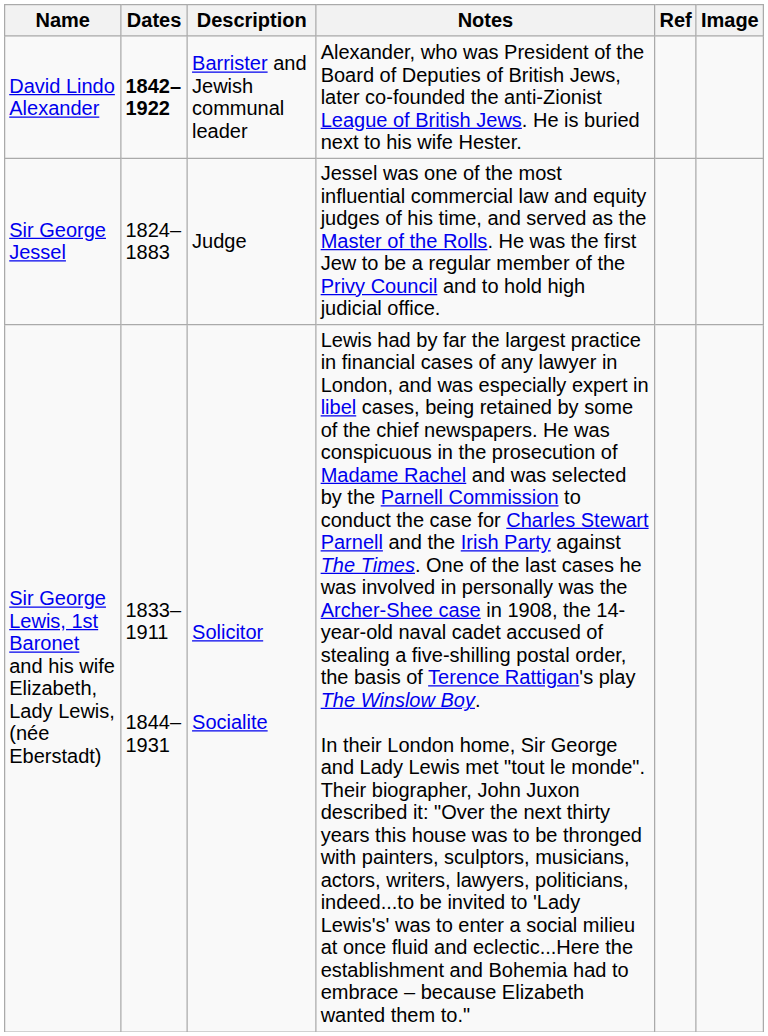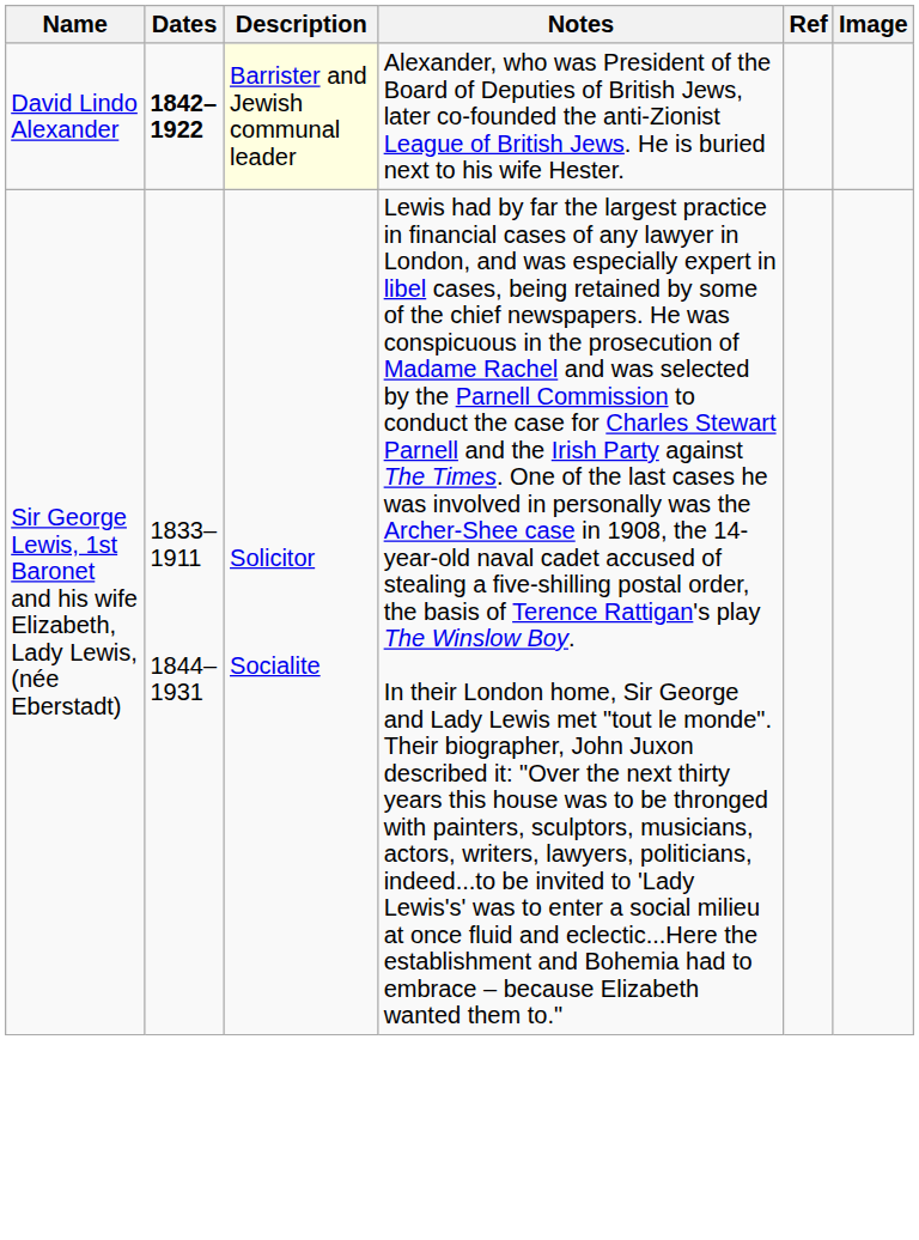David Lindo Alexander | Description: no background -> lightyellow background
- row: Sir George Jessel | 1824–1883 | Judge | Jessel was one of the most influential commercial law and equity judges of his time, and served as the Master of the Rolls. He was the first Jew to be a regular member of the Privy Council and to hold high judicial office.
